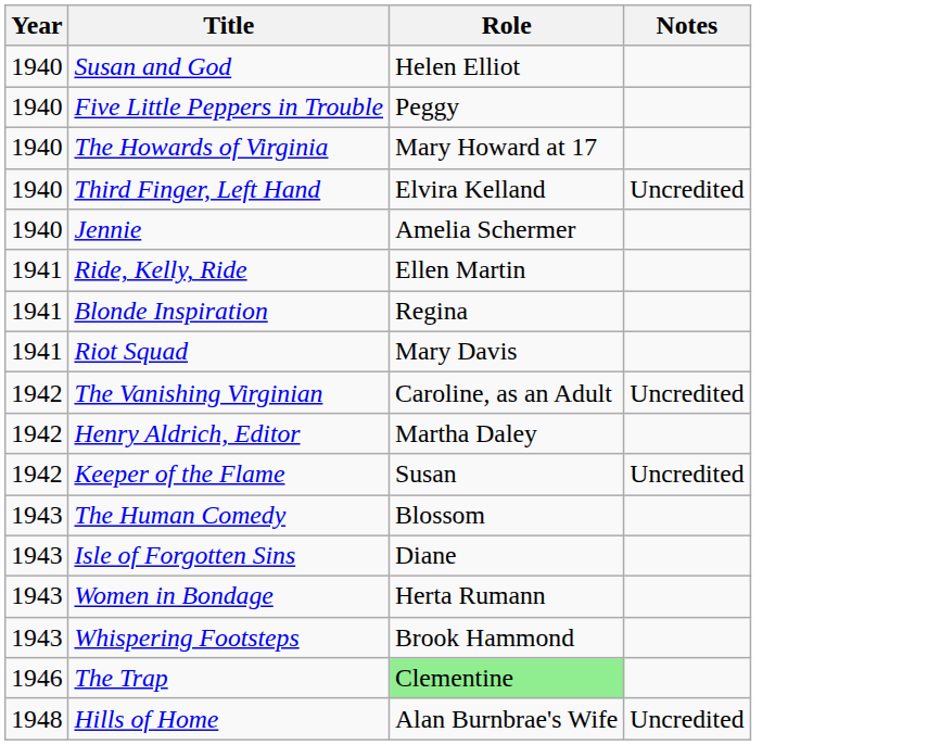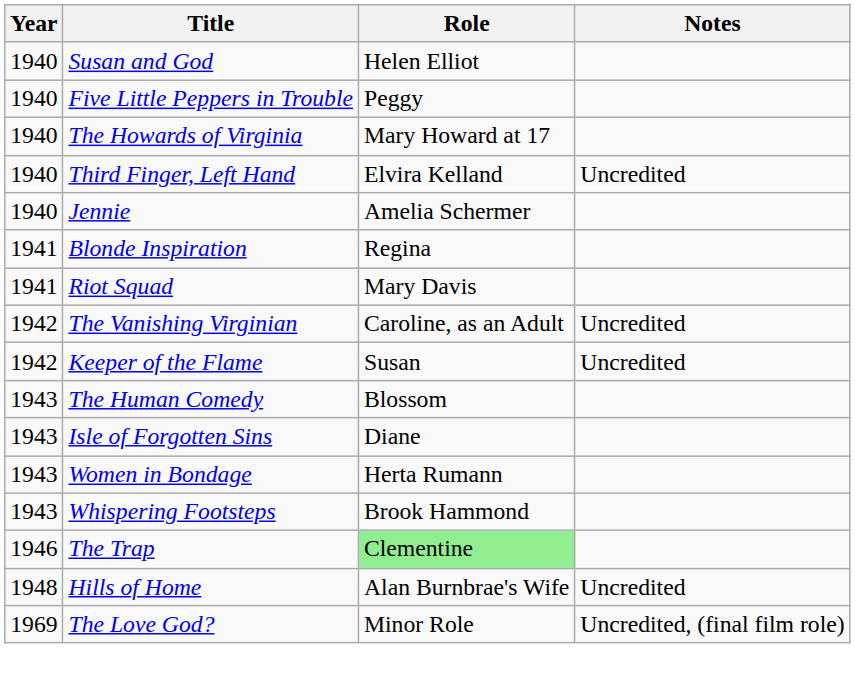- row: 1941 | Ride, Kelly, Ride | Ellen Martin
- row: 1942 | Henry Aldrich, Editor | Martha Daley
+ row: 1969 | The Love God? | Minor Role | Uncredited, (final film role)
